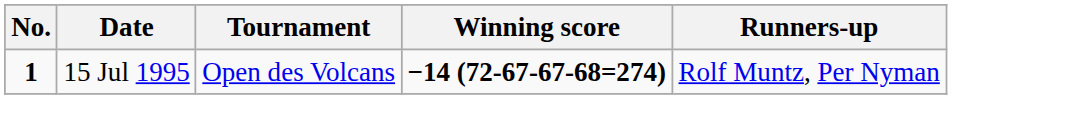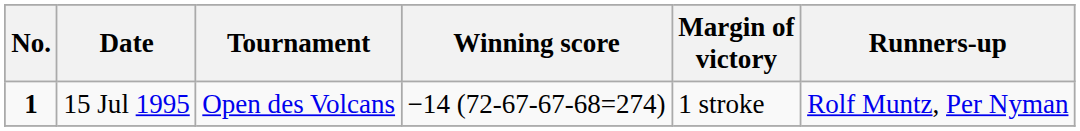+ column: Margin of victory | 1 stroke
15 Jul 1995 | Winning score: bold -> normal
